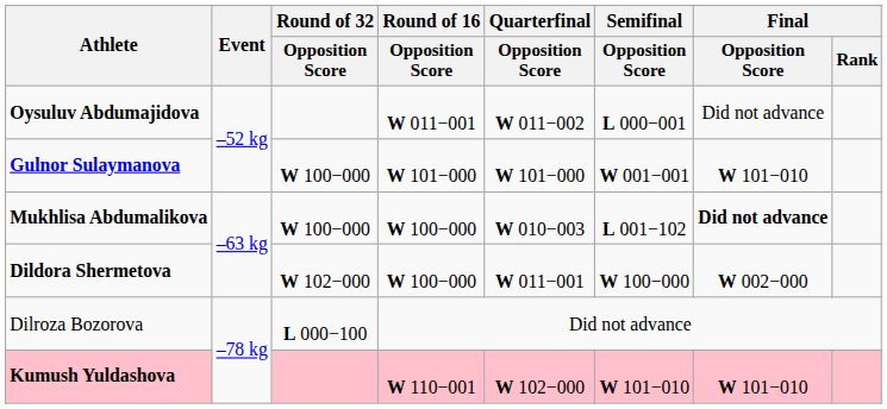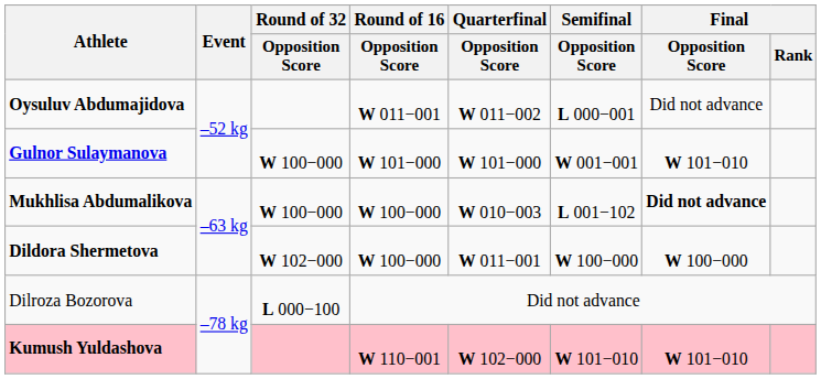Dildora Shermetova | Final / Opposition Score: W 002−000 -> W 100−000
